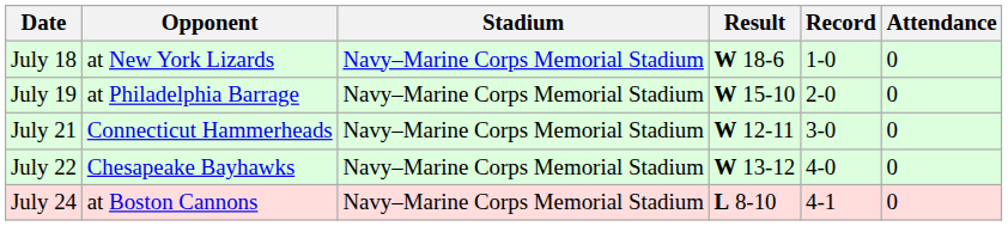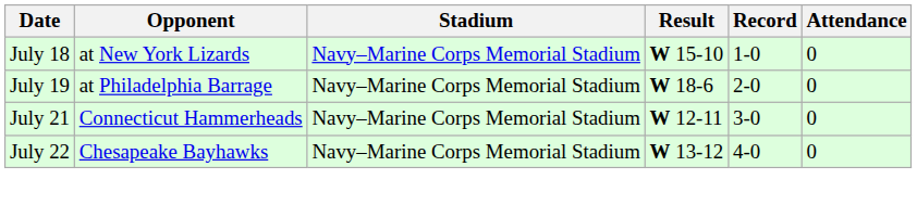July 18 | Result: W 18-6 -> W 15-10
July 19 | Result: W 15-10 -> W 18-6
- row: July 24 | at Boston Cannons | Navy–Marine Corps Memorial Stadium | L 8-10 | 4-1 | 0
